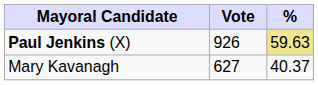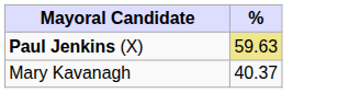- column: Vote | 926 | 627
